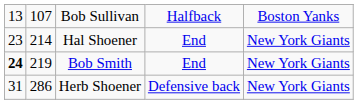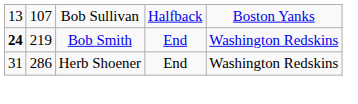- row: 23 | 214 | Hal Shoener | End | New York Giants
Bob Smith | column 5: New York Giants -> Washington Redskins
Herb Shoener | column 4: Defensive back -> End
Herb Shoener | column 5: New York Giants -> Washington Redskins
